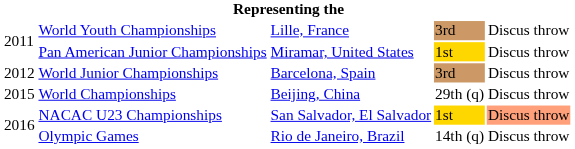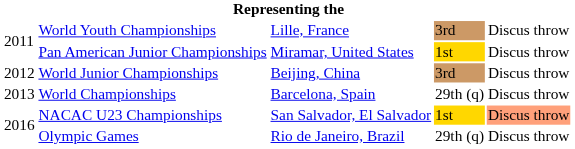World Junior Championships | column 3: Barcelona, Spain -> Beijing, China
World Championships | column 1: 2015 -> 2013
World Championships | column 3: Beijing, China -> Barcelona, Spain
Olympic Games | column 4: 14th (q) -> 29th (q)
